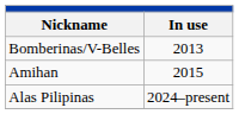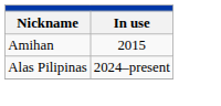- row: Bomberinas/V-Belles | 2013
